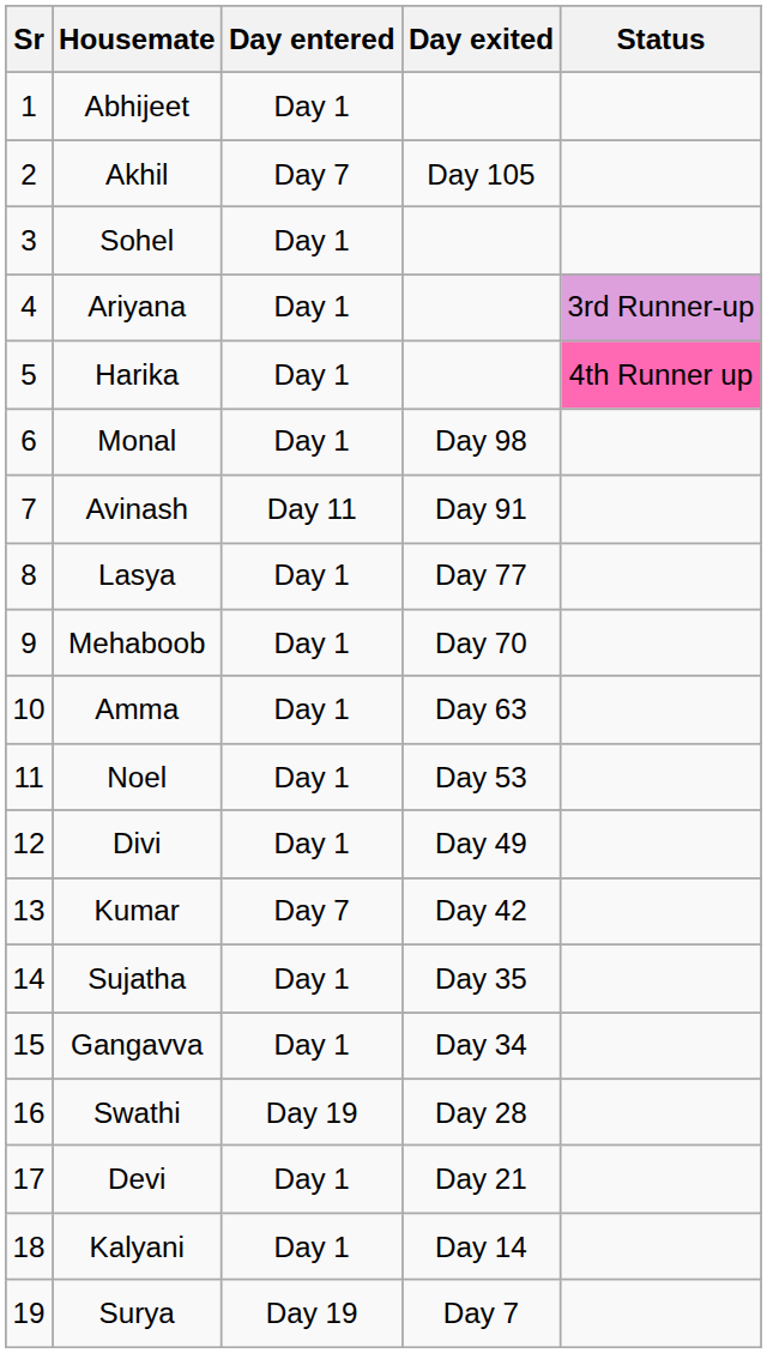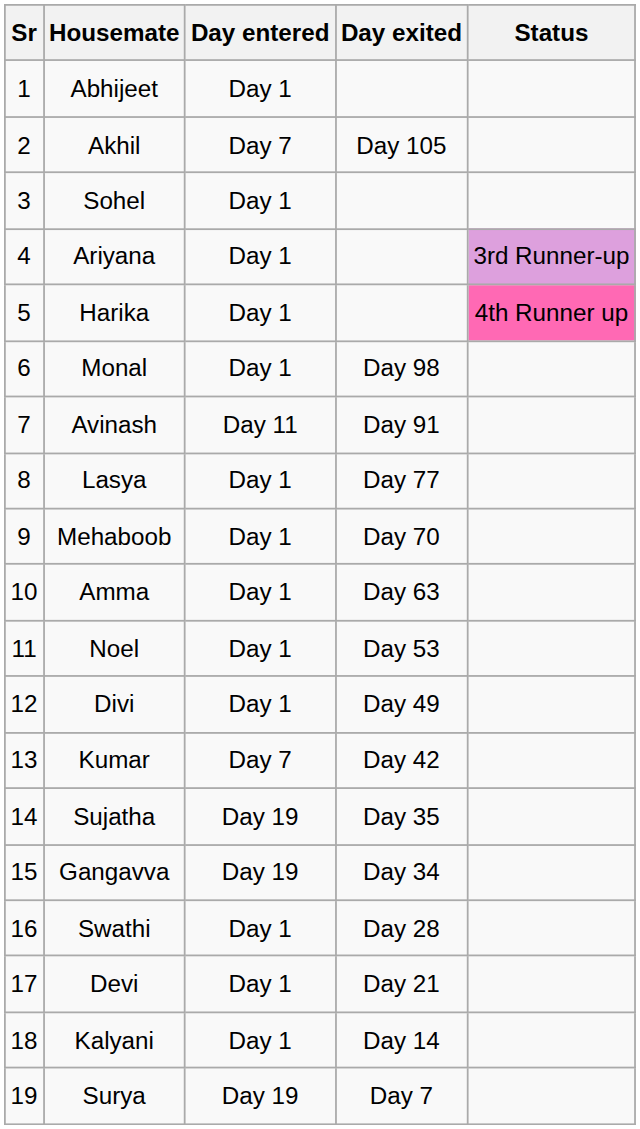Sujatha | Day entered: Day 1 -> Day 19
Gangavva | Day entered: Day 1 -> Day 19
Swathi | Day entered: Day 19 -> Day 1
